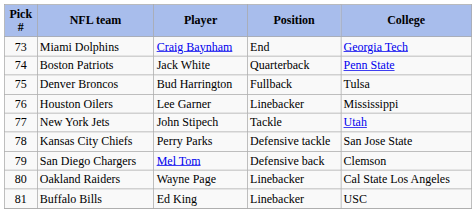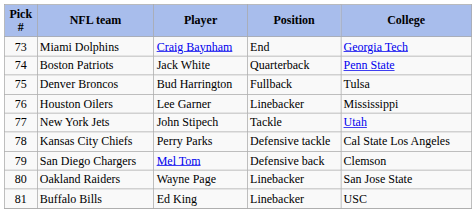Kansas City Chiefs | College: San Jose State -> Cal State Los Angeles
Oakland Raiders | College: Cal State Los Angeles -> San Jose State
